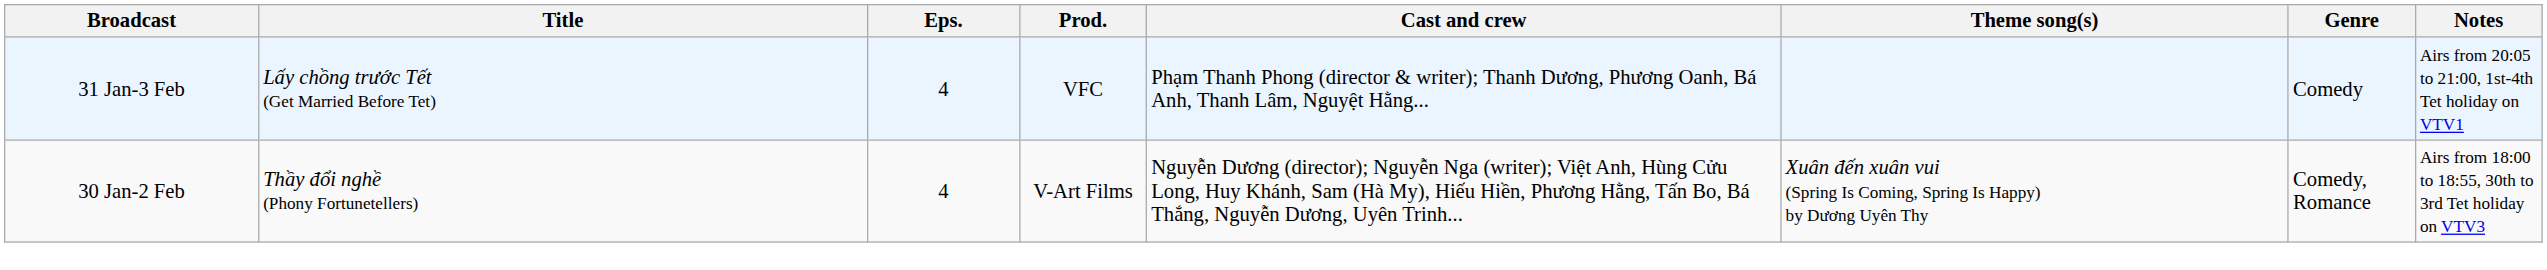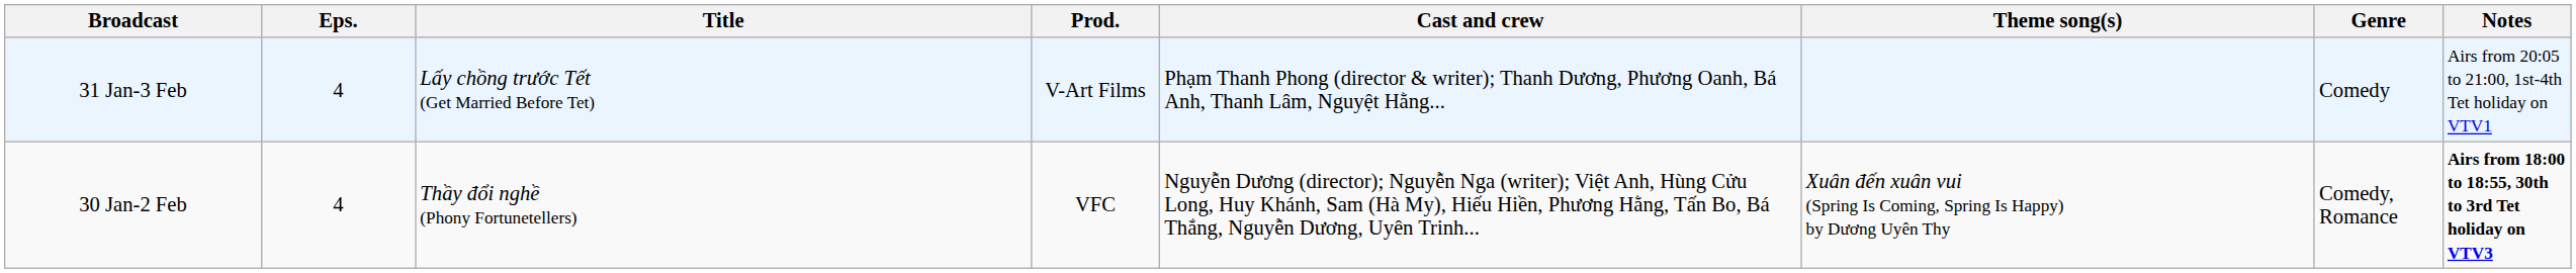columns swapped: Title <-> Eps.
31 Jan-3 Feb | Prod.: VFC -> V-Art Films
30 Jan-2 Feb | Prod.: V-Art Films -> VFC
30 Jan-2 Feb | Notes: normal -> bold
